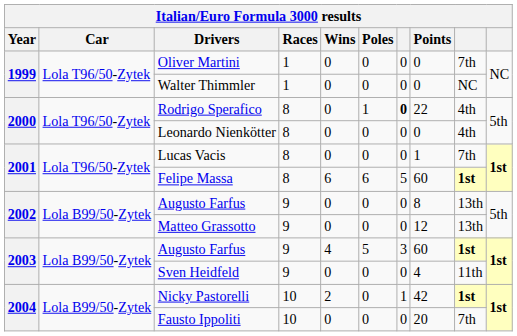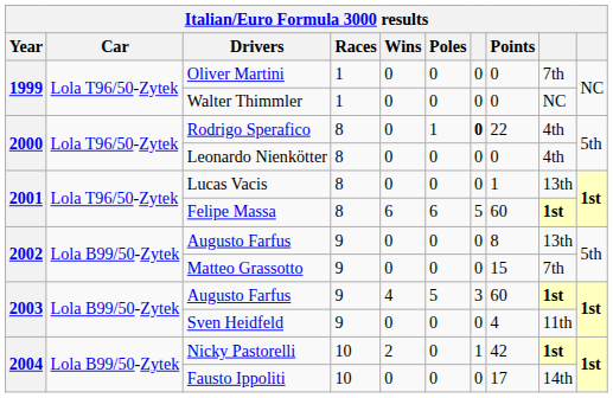Lucas Vacis | column 9: 7th -> 13th
Matteo Grassotto | Points: 12 -> 15
Matteo Grassotto | column 9: 13th -> 7th
Fausto Ippoliti | Points: 20 -> 17
Fausto Ippoliti | column 9: 7th -> 14th
